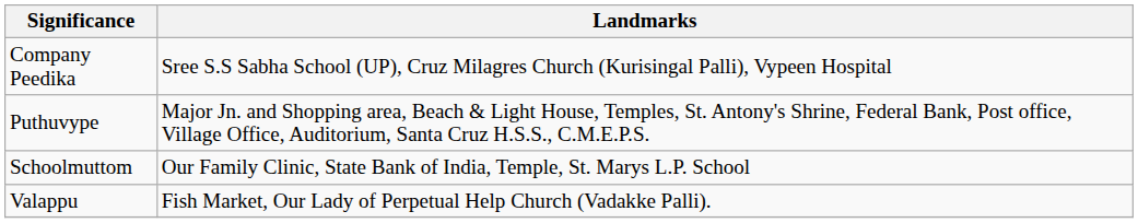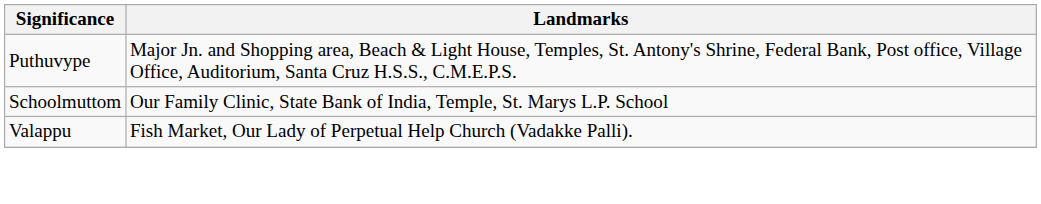- row: Company Peedika | Sree S.S Sabha School (UP), Cruz Milagres Church (Kurisingal Palli), Vypeen Hospital
